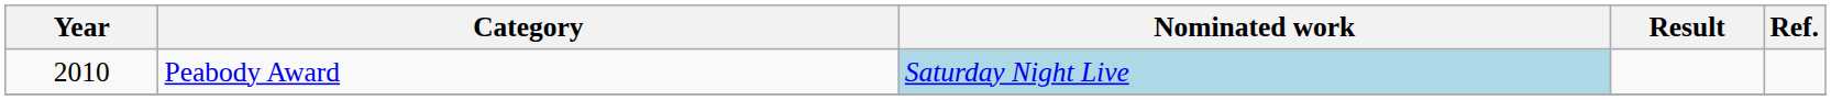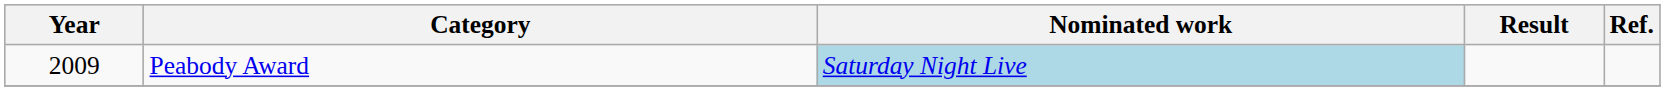Peabody Award | Year: 2010 -> 2009
